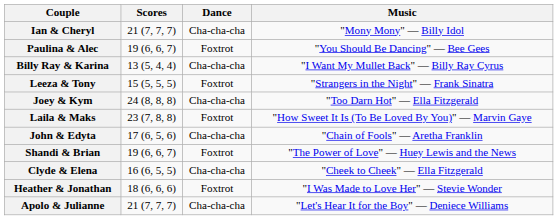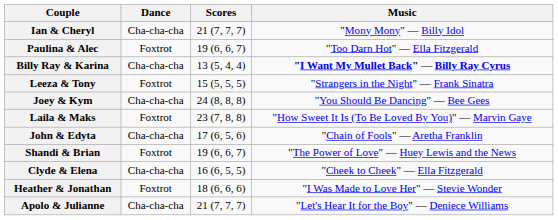columns swapped: Scores <-> Dance
Paulina & Alec | Music: "You Should Be Dancing" — Bee Gees -> "Too Darn Hot" — Ella Fitzgerald
Billy Ray & Karina | Music: normal -> bold
Joey & Kym | Music: "Too Darn Hot" — Ella Fitzgerald -> "You Should Be Dancing" — Bee Gees
